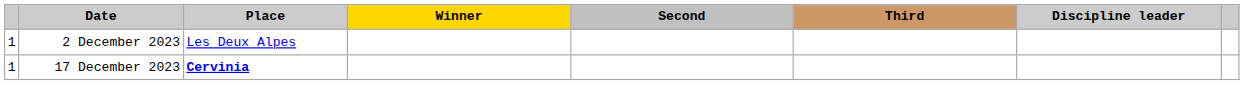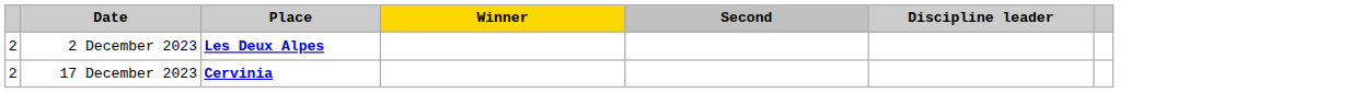- column: Third
2 December 2023 | column 1: 1 -> 2
2 December 2023 | Place: normal -> bold
17 December 2023 | column 1: 1 -> 2
